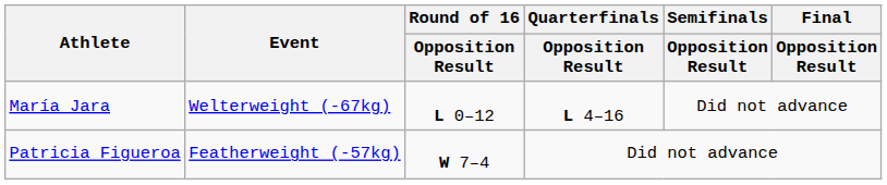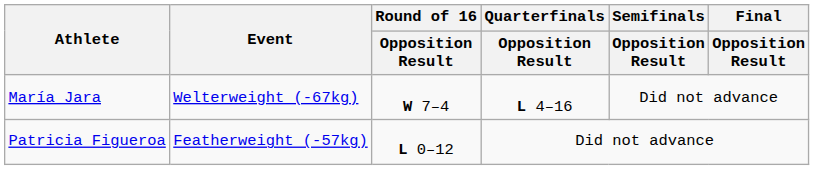María Jara | Round of 16 / Opposition Result: L 0–12 -> W 7–4
Patricia Figueroa | Round of 16 / Opposition Result: W 7–4 -> L 0–12
